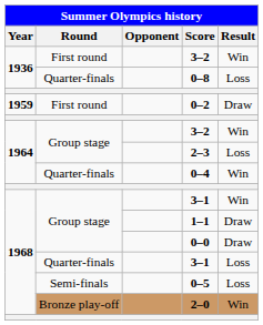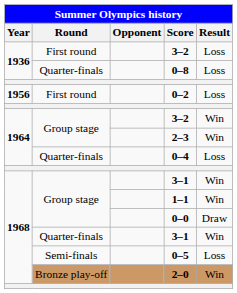First round / 3–2 | Result: Win -> Loss
0–2 | Year: 1959 -> 1956
0–2 | Result: Draw -> Loss
2–3 | Result: Loss -> Win
0–4 | Result: Win -> Loss
1–1 | Result: Draw -> Win
Quarter-finals / 3–1 | Result: Loss -> Win
